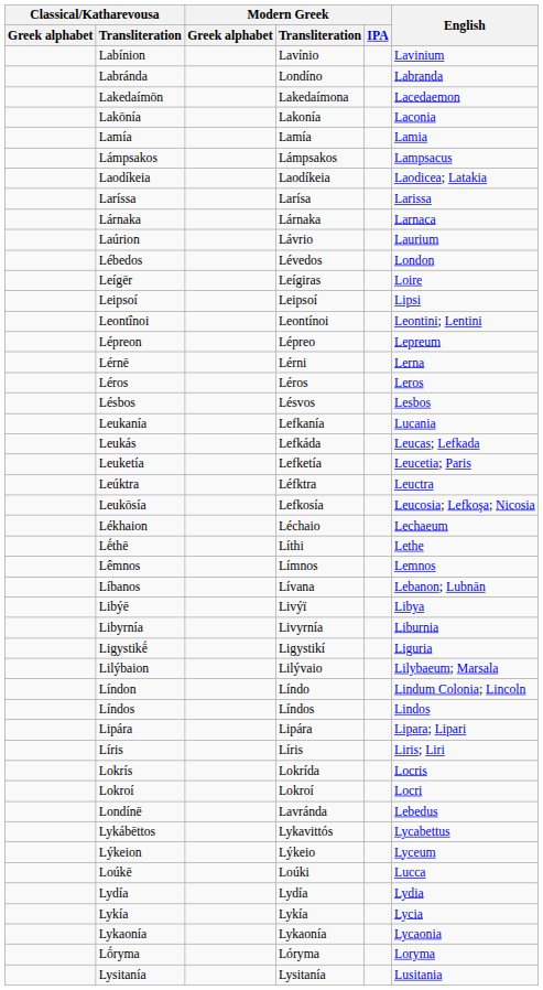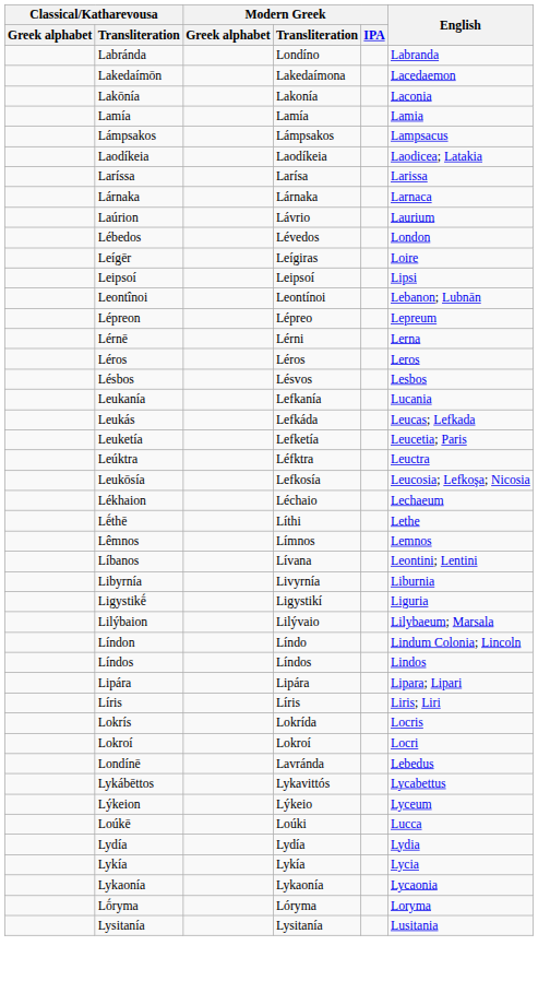- row: Labínion | Lavínio | Lavinium
Leontînoi | English: Leontini; Lentini -> Lebanon; Lubnān
Líbanos | English: Lebanon; Lubnān -> Leontini; Lentini
- row: Libýē | Livýï | Libya
